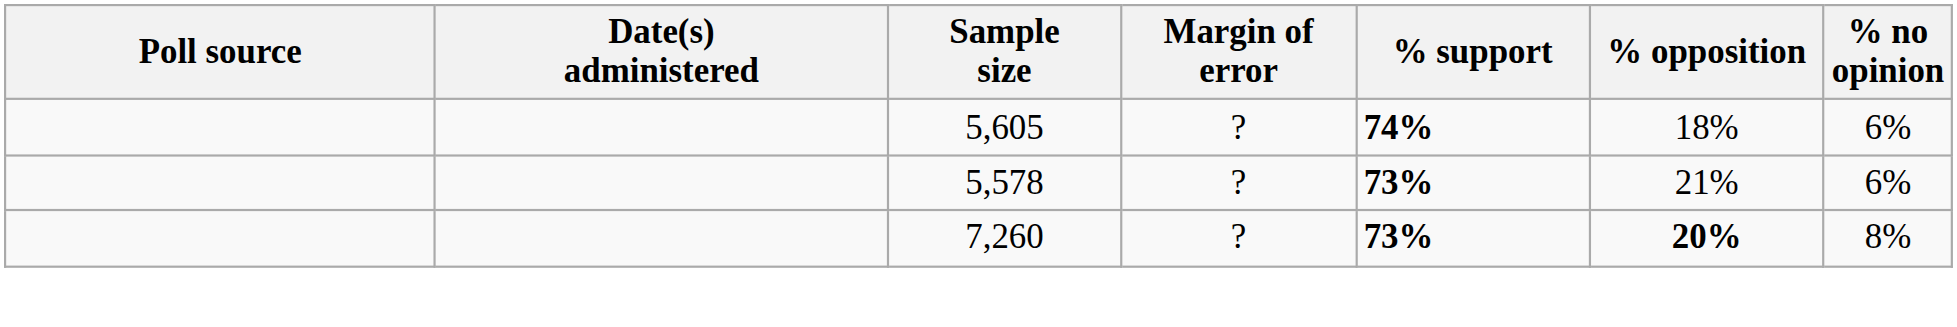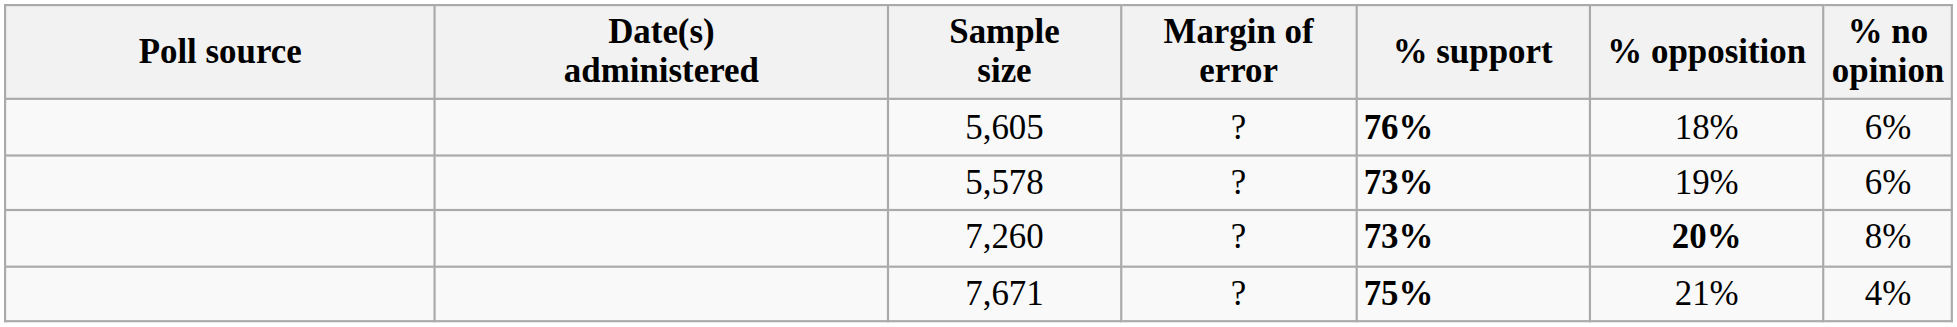5,605 | % support: 74% -> 76%
5,578 | % opposition: 21% -> 19%
+ row: 7,671 | ? | 75% | 21% | 4%
